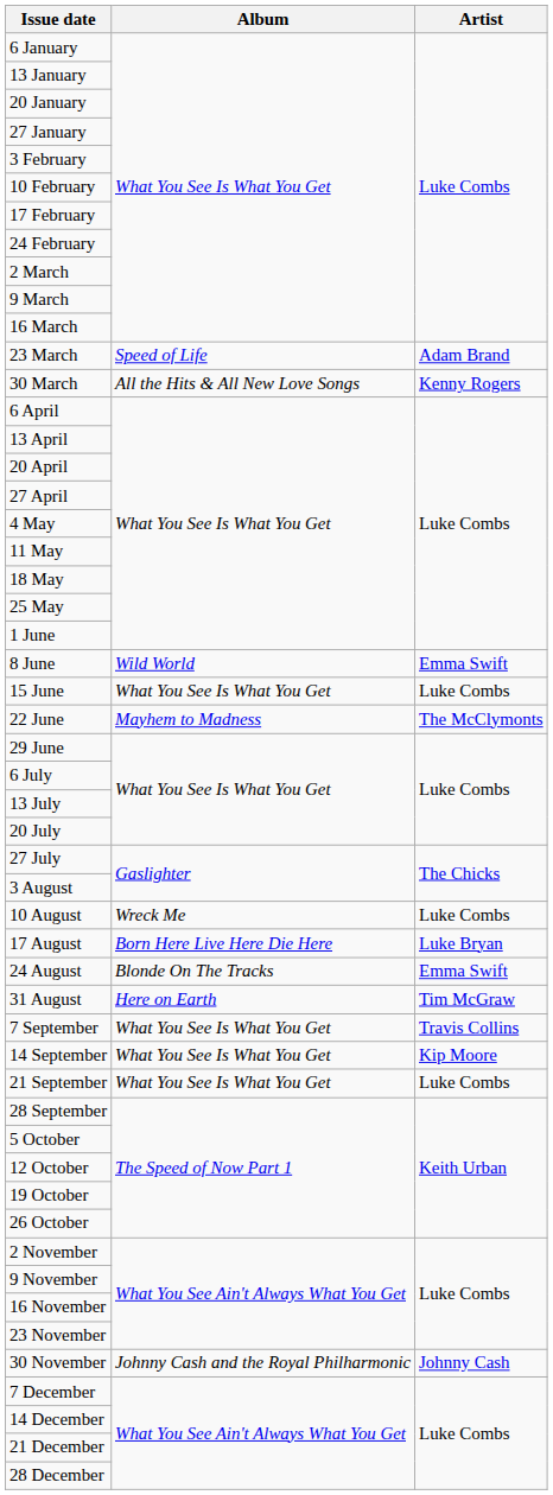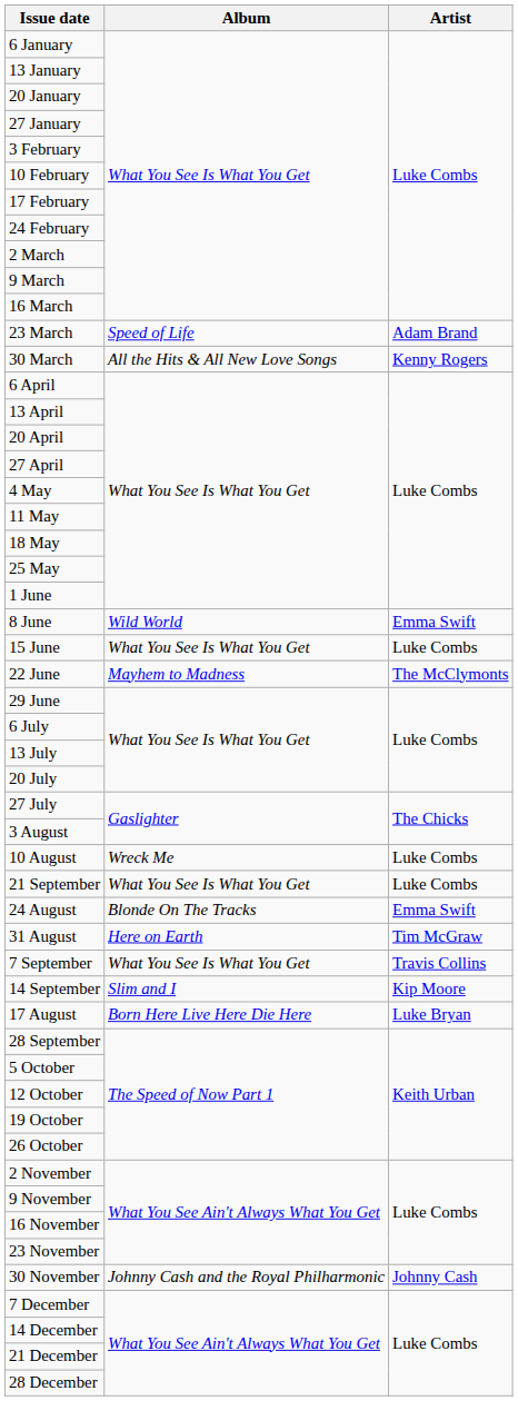rows swapped: 17 August <-> 21 September
14 September | Album: What You See Is What You Get -> Slim and I
